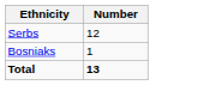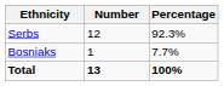+ column: Percentage | 92.3% | 7.7% | 100%
